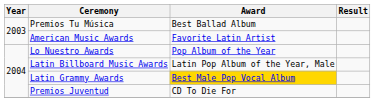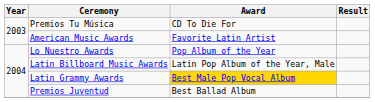Premios Tu Música | Award: Best Ballad Album -> CD To Die For
Premios Juventud | Award: CD To Die For -> Best Ballad Album
